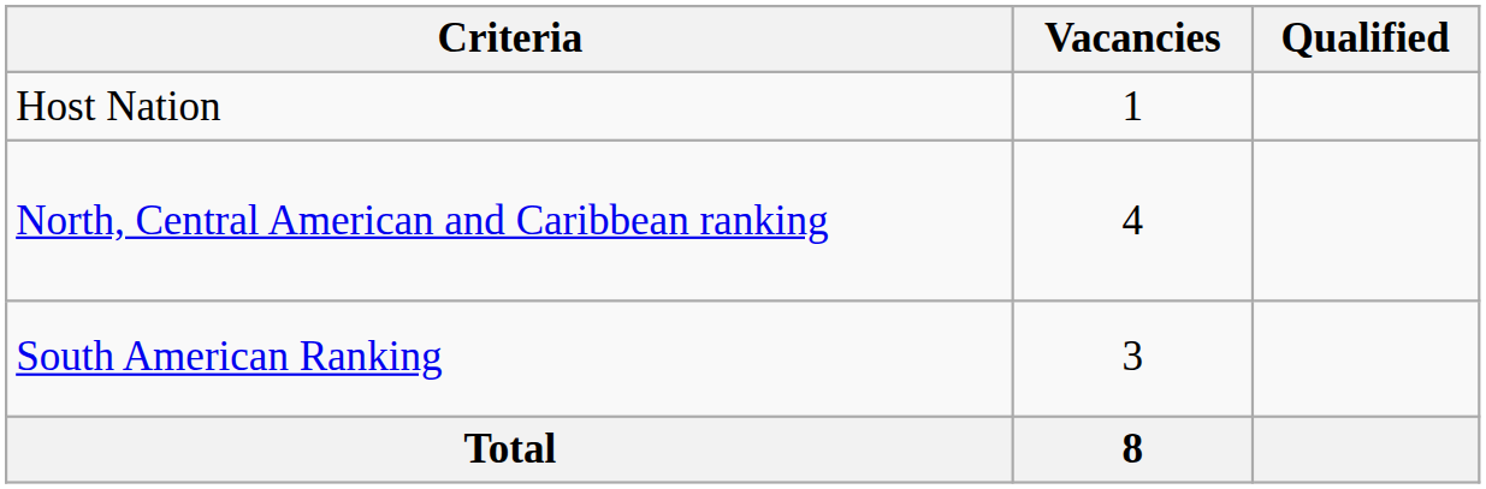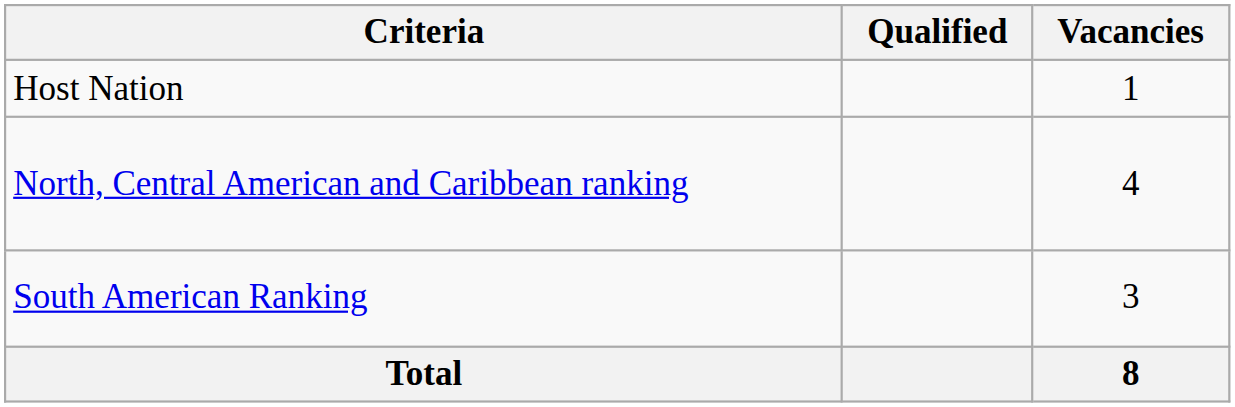columns swapped: Vacancies <-> Qualified
